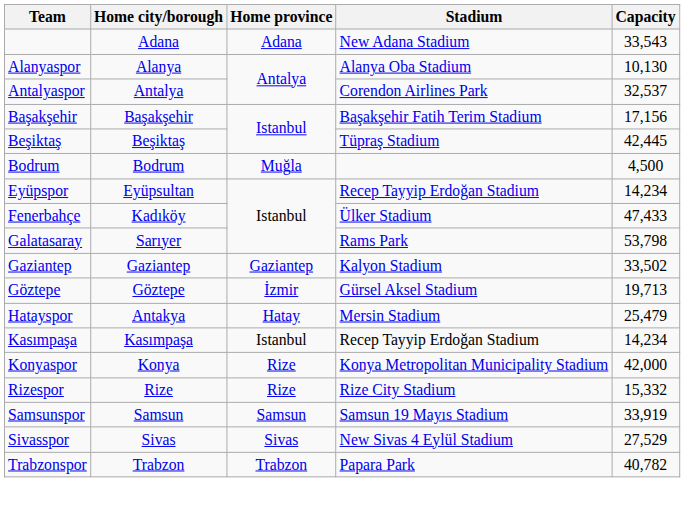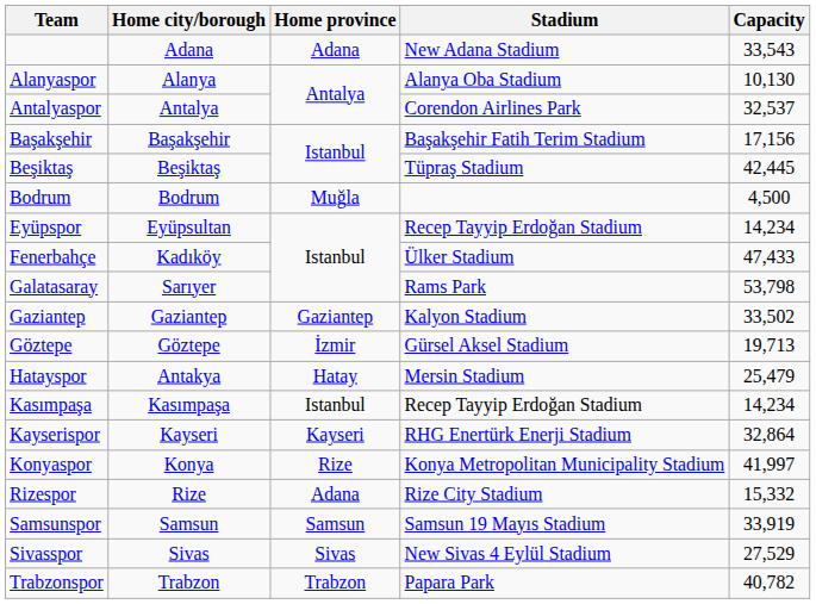+ row: Kayserispor | Kayseri | Kayseri | RHG Enertürk Enerji Stadium | 32,864
Konyaspor | Capacity: 42,000 -> 41,997
Rizespor | Home province: Rize -> Adana
